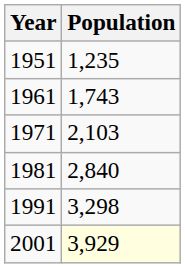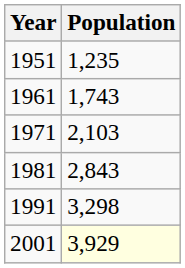1981 | Population: 2,840 -> 2,843
